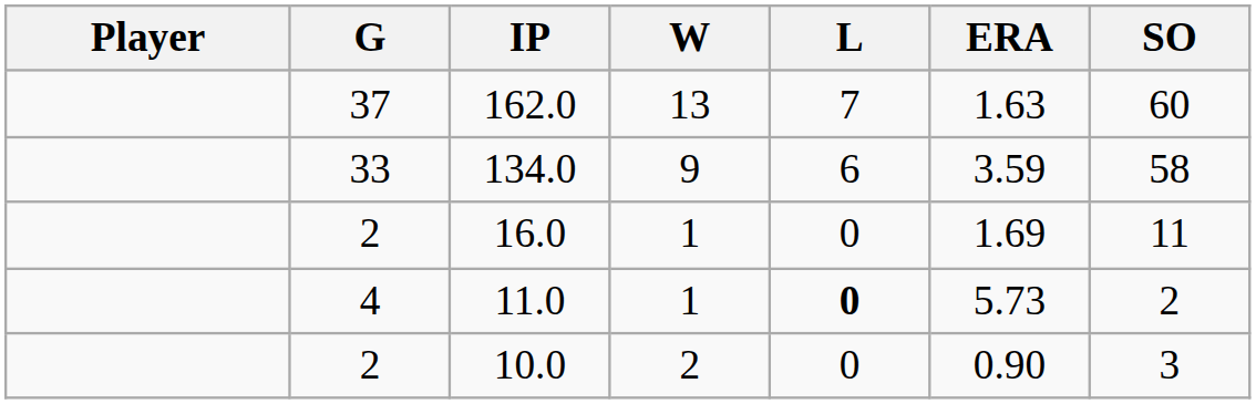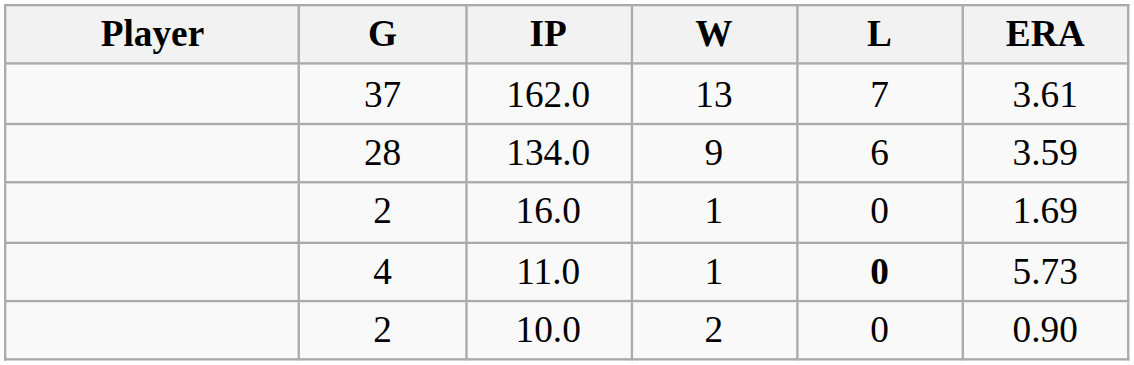- column: SO | 60 | 58 | 11 | 2 | 3
162.0 | ERA: 1.63 -> 3.61
134.0 | G: 33 -> 28
